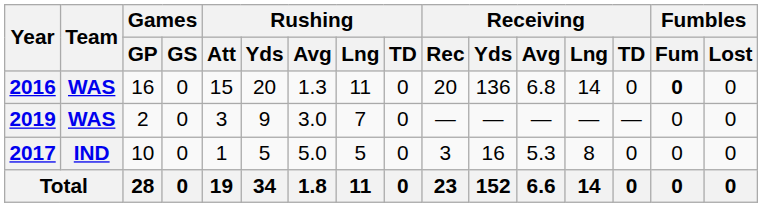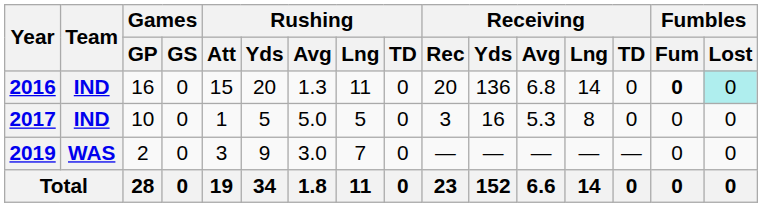2016 | Team: WAS -> IND
2016 | Fumbles / Lost: no background -> paleturquoise background
rows swapped: 2017 <-> 2019
